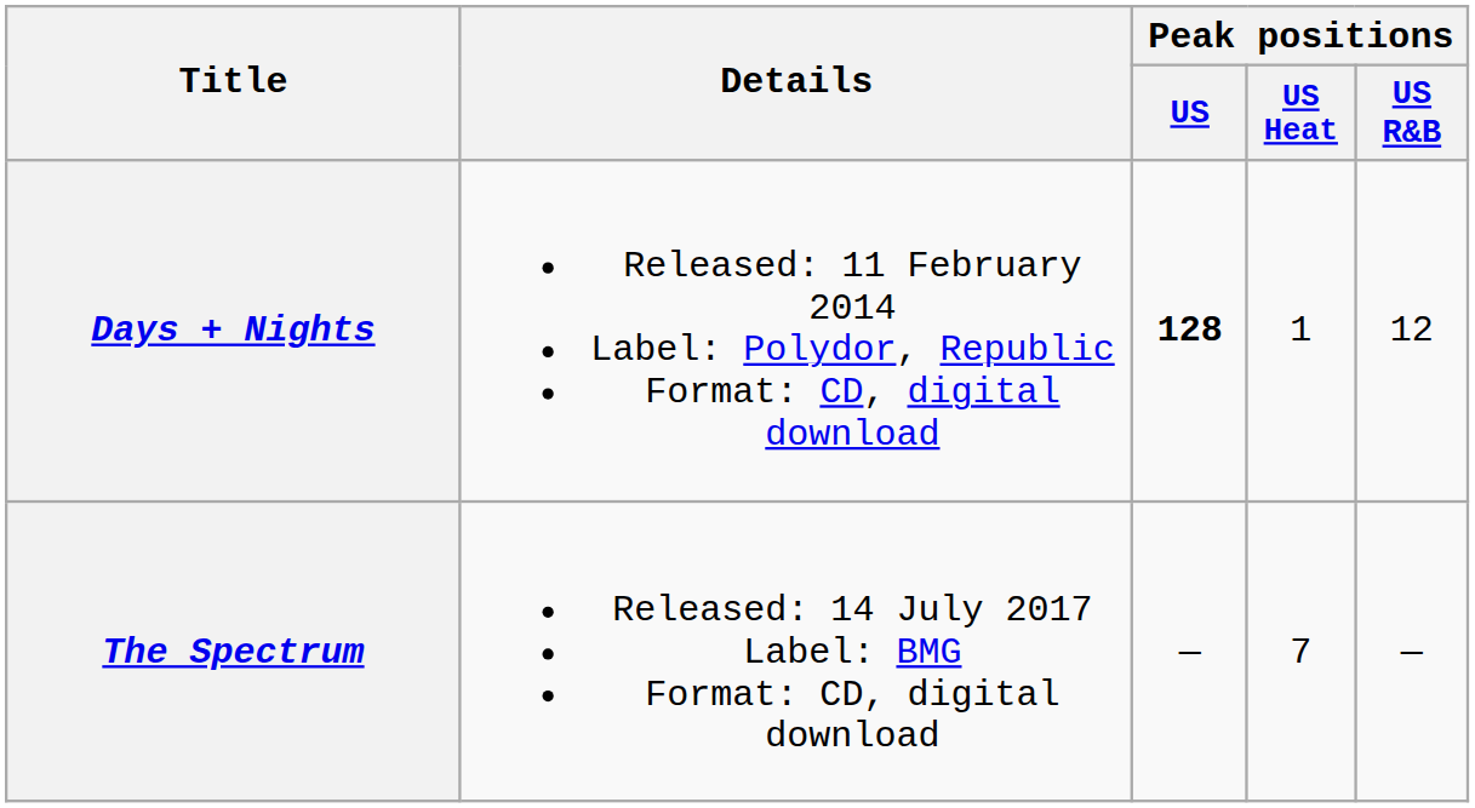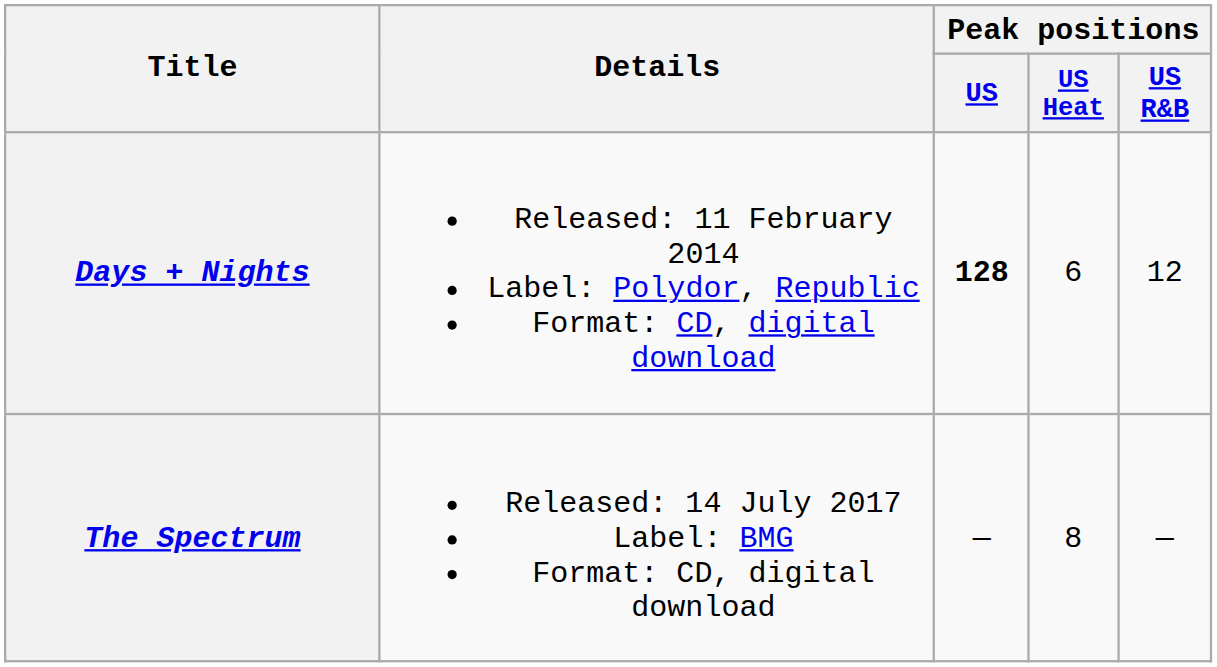Days + Nights | Peak positions / US Heat: 1 -> 6
The Spectrum | Peak positions / US Heat: 7 -> 8
